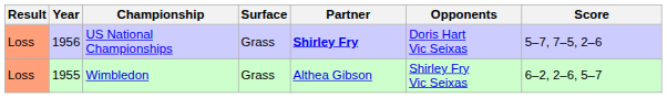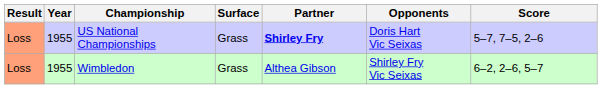US National Championships | Year: 1956 -> 1955
